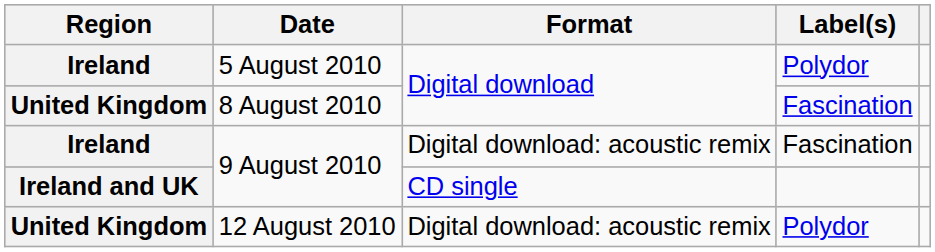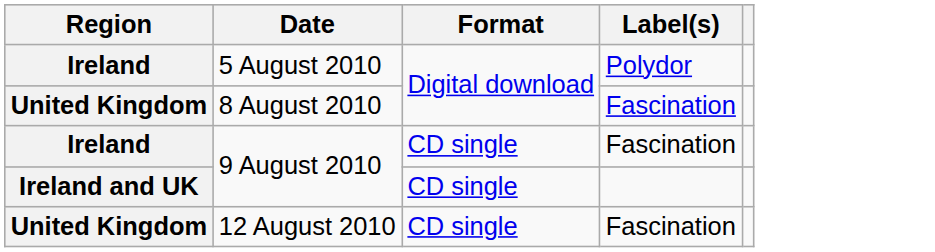Ireland / 9 August 2010 | Format: Digital download: acoustic remix -> CD single
12 August 2010 | Format: Digital download: acoustic remix -> CD single
12 August 2010 | Label(s): Polydor -> Fascination
